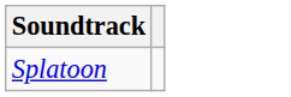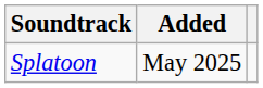+ column: Added | May 2025
